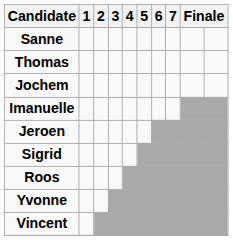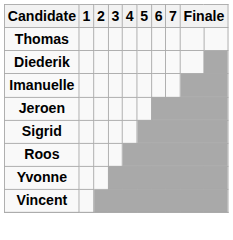- row: Sanne
- row: Jochem
+ row: Diederik
